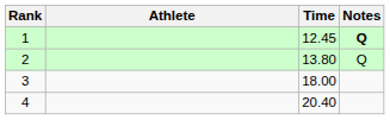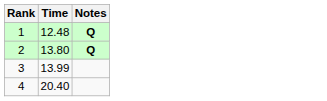- column: Athlete
1 | Time: 12.45 -> 12.48
2 | Notes: normal -> bold
3 | Time: 18.00 -> 13.99
